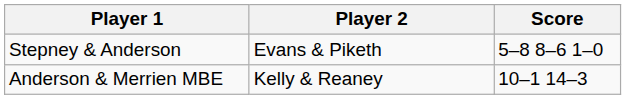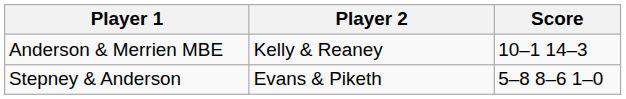rows swapped: Stepney & Anderson <-> Anderson & Merrien MBE
